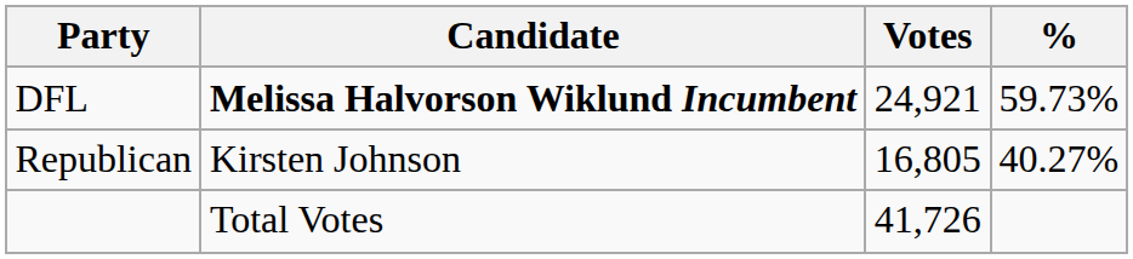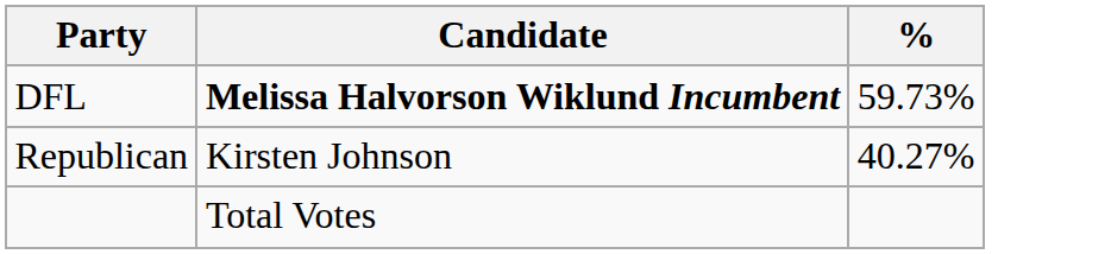- column: Votes | 24,921 | 16,805 | 41,726
